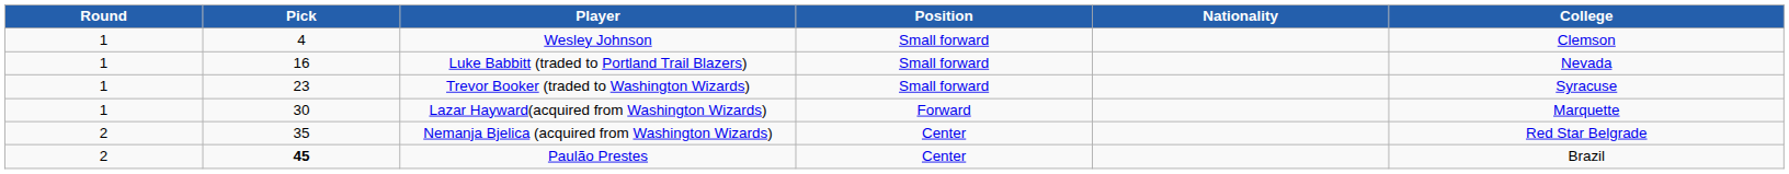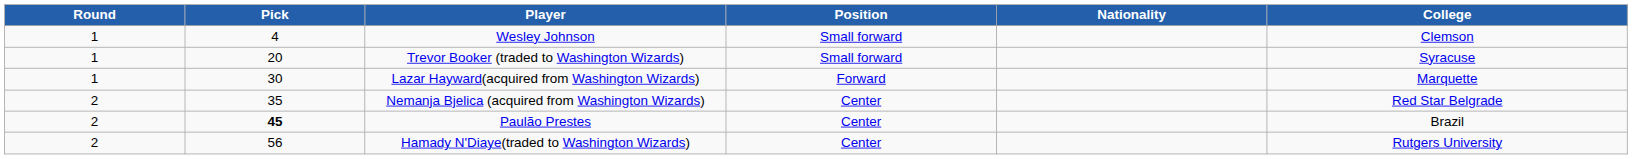- row: 1 | 16 | Luke Babbitt (traded to Portland Trail Blazers) | Small forward | Nevada
Trevor Booker (traded to Washington Wizards) | Pick: 23 -> 20
+ row: 2 | 56 | Hamady N'Diaye(traded to Washington Wizards) | Center | Rutgers University
